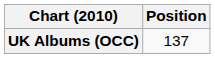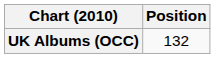UK Albums (OCC) | Position: 137 -> 132
